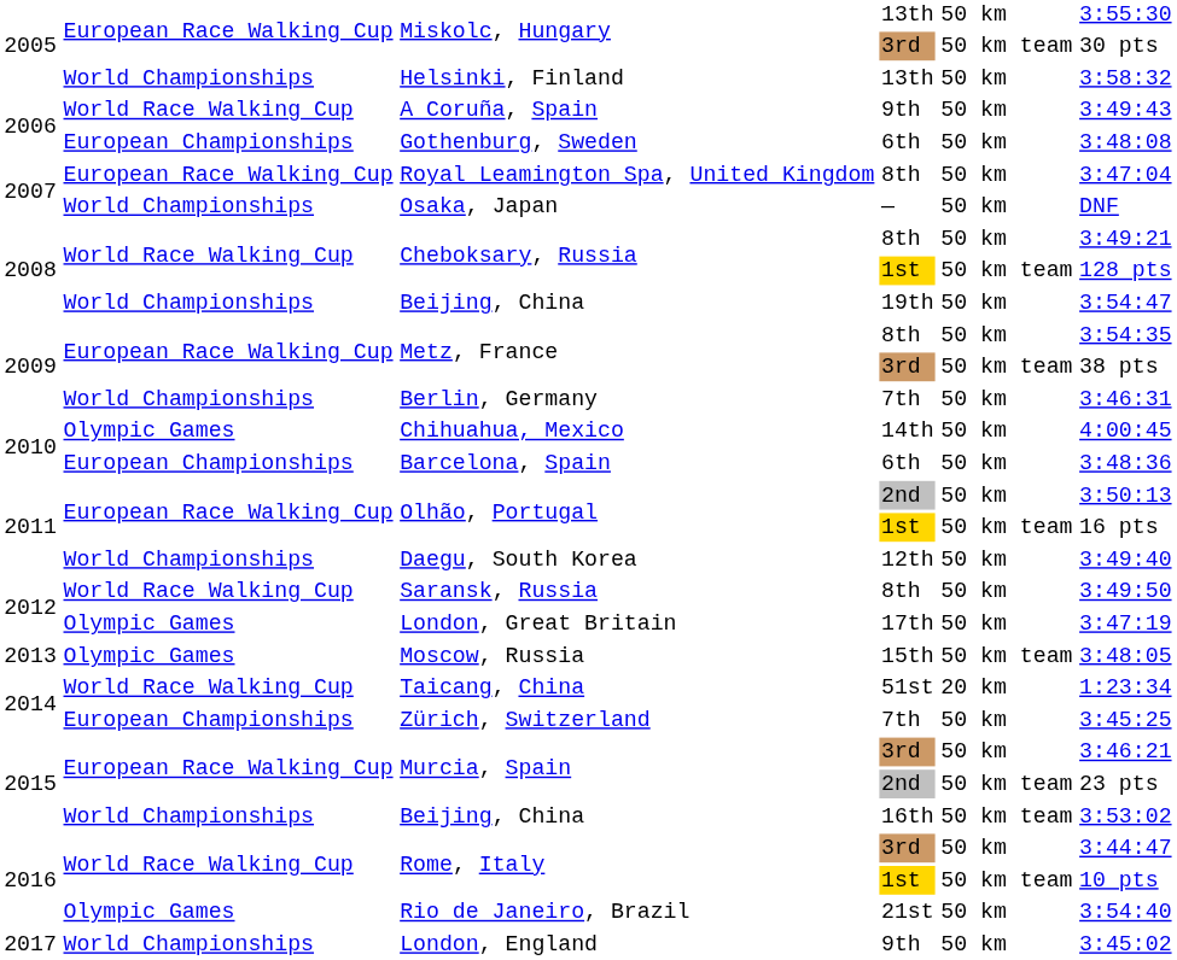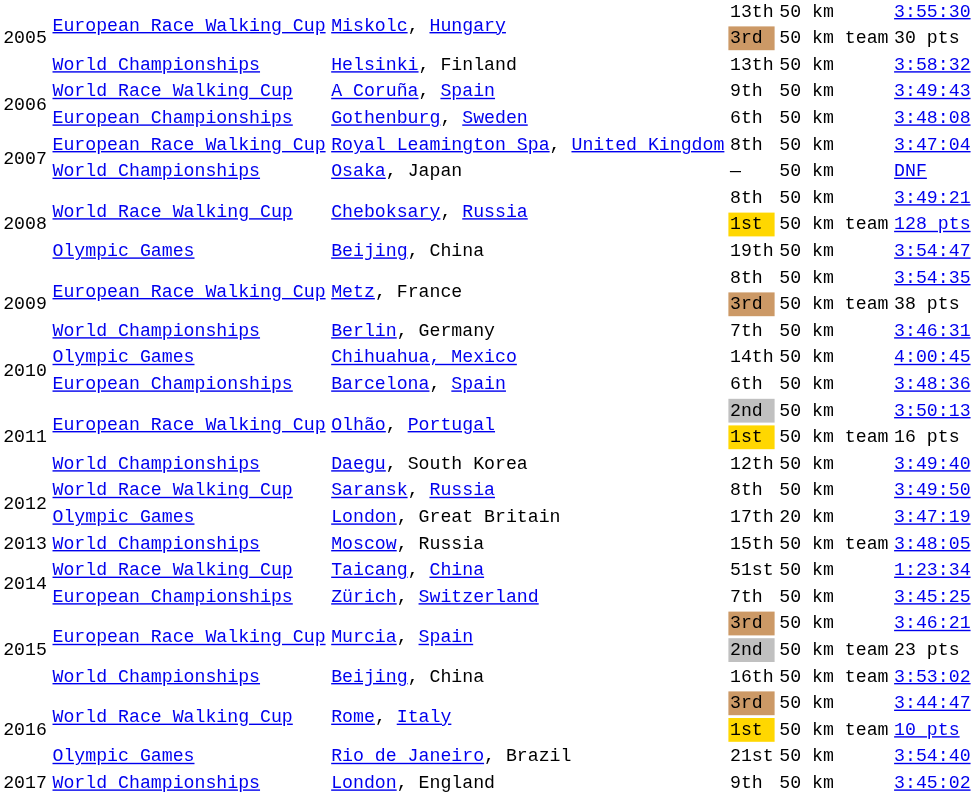Beijing, China / 19th | column 2: World Championships -> Olympic Games
London, Great Britain | column 5: 50 km -> 20 km
Moscow, Russia | column 2: Olympic Games -> World Championships
Taicang, China | column 5: 20 km -> 50 km
